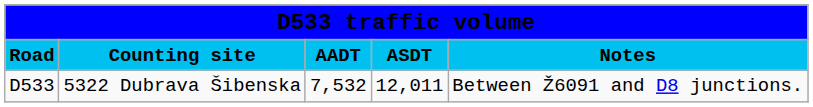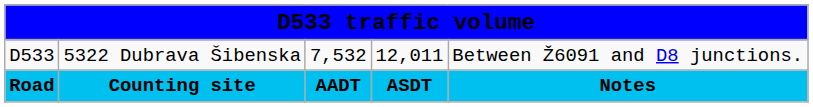rows swapped: Road <-> D533
